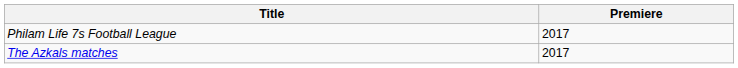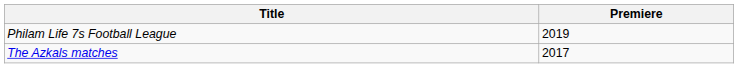Philam Life 7s Football League | Premiere: 2017 -> 2019
